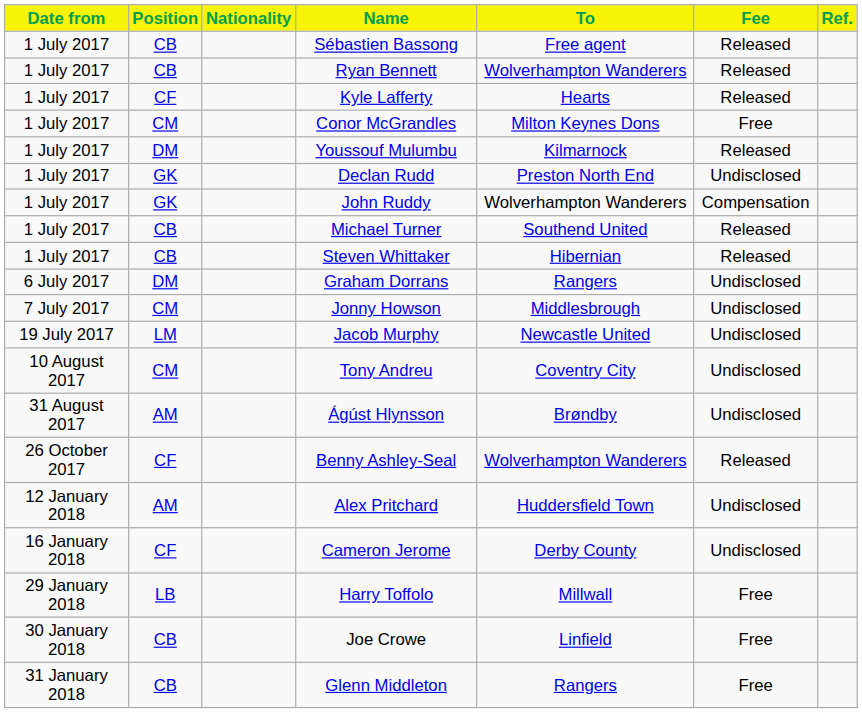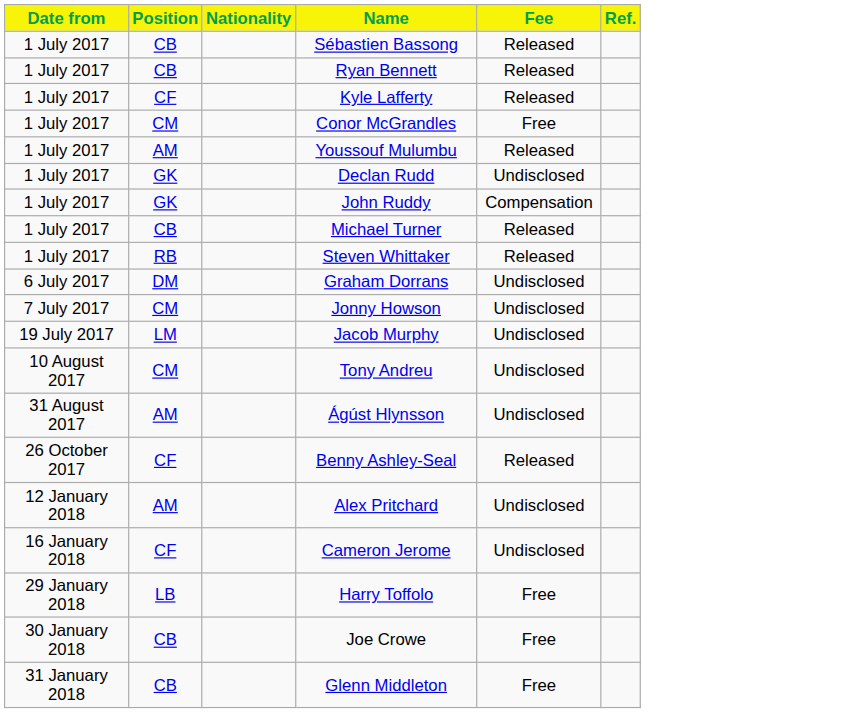- column: To | Free agent | Wolverhampton Wanderers | Hearts | Milton Keynes Dons | Kilmarnock | Preston North End | Wolverhampton Wanderers | Southend United | Hibernian | Rangers | Middlesbrough | Newcastle United | Coventry City | Brøndby | Wolverhampton Wanderers | Huddersfield Town | Derby County | Millwall | Linfield | Rangers
Youssouf Mulumbu | Position: DM -> AM
Steven Whittaker | Position: CB -> RB
